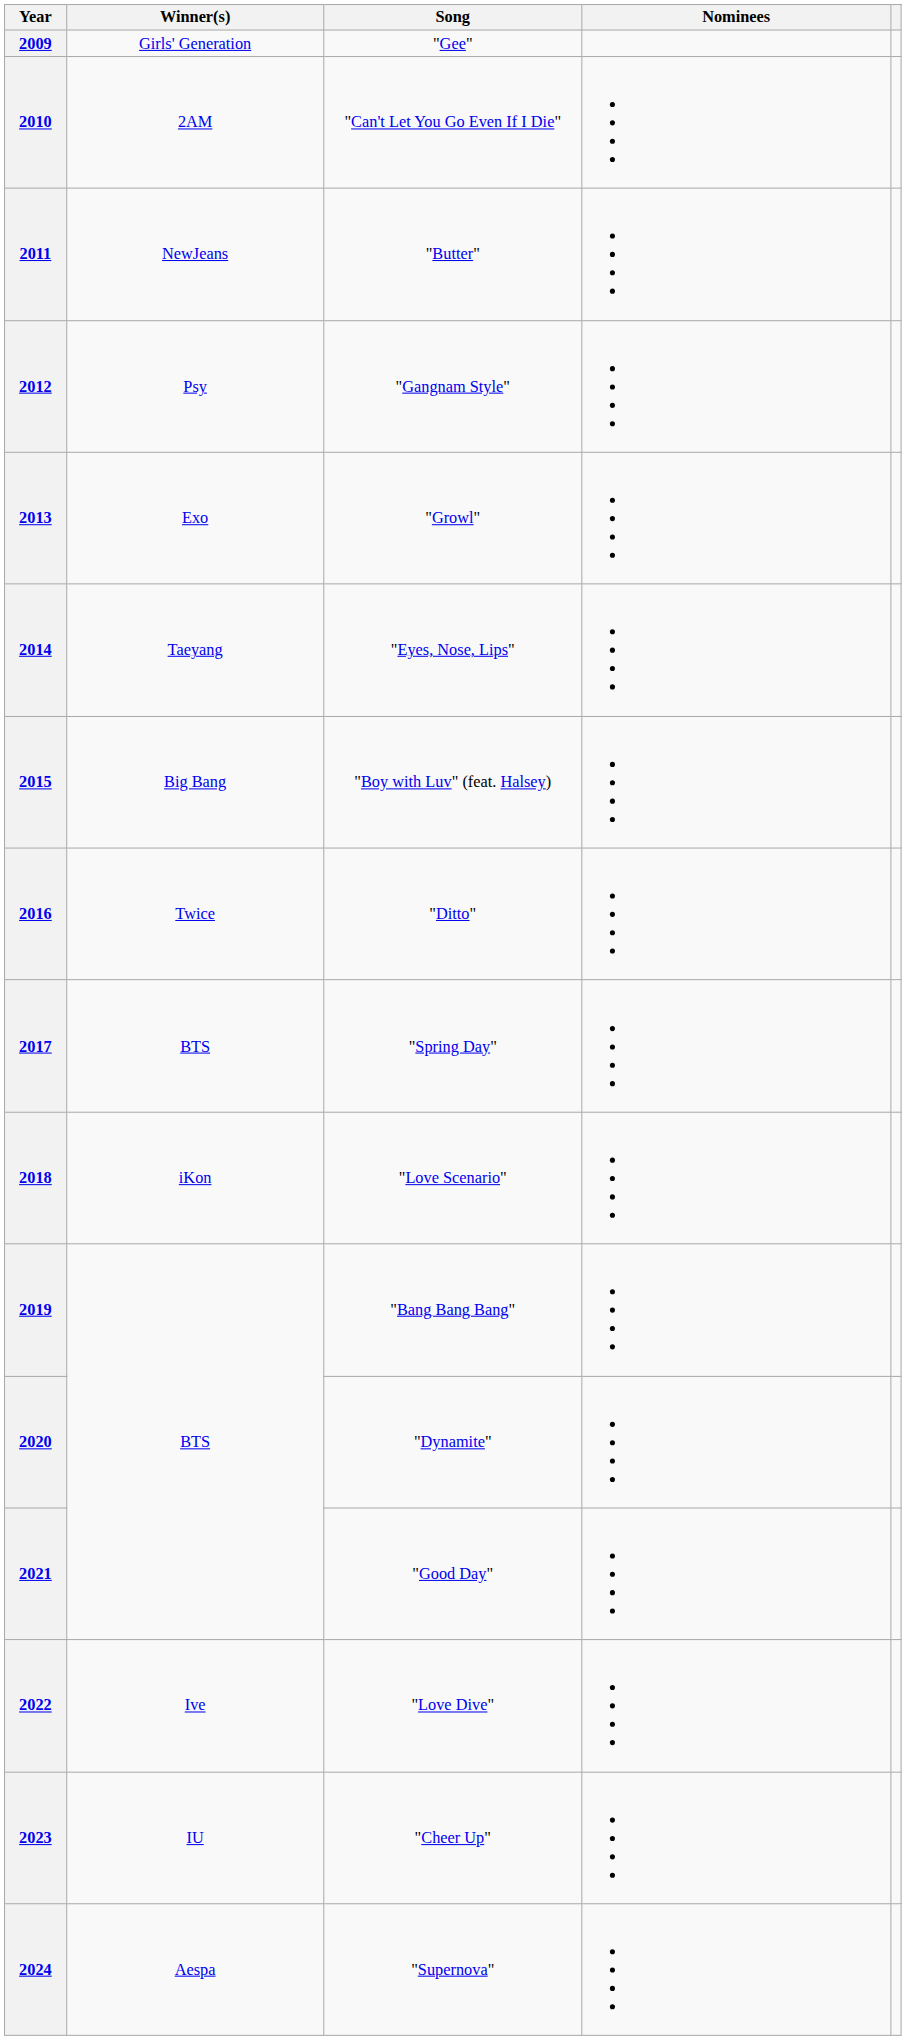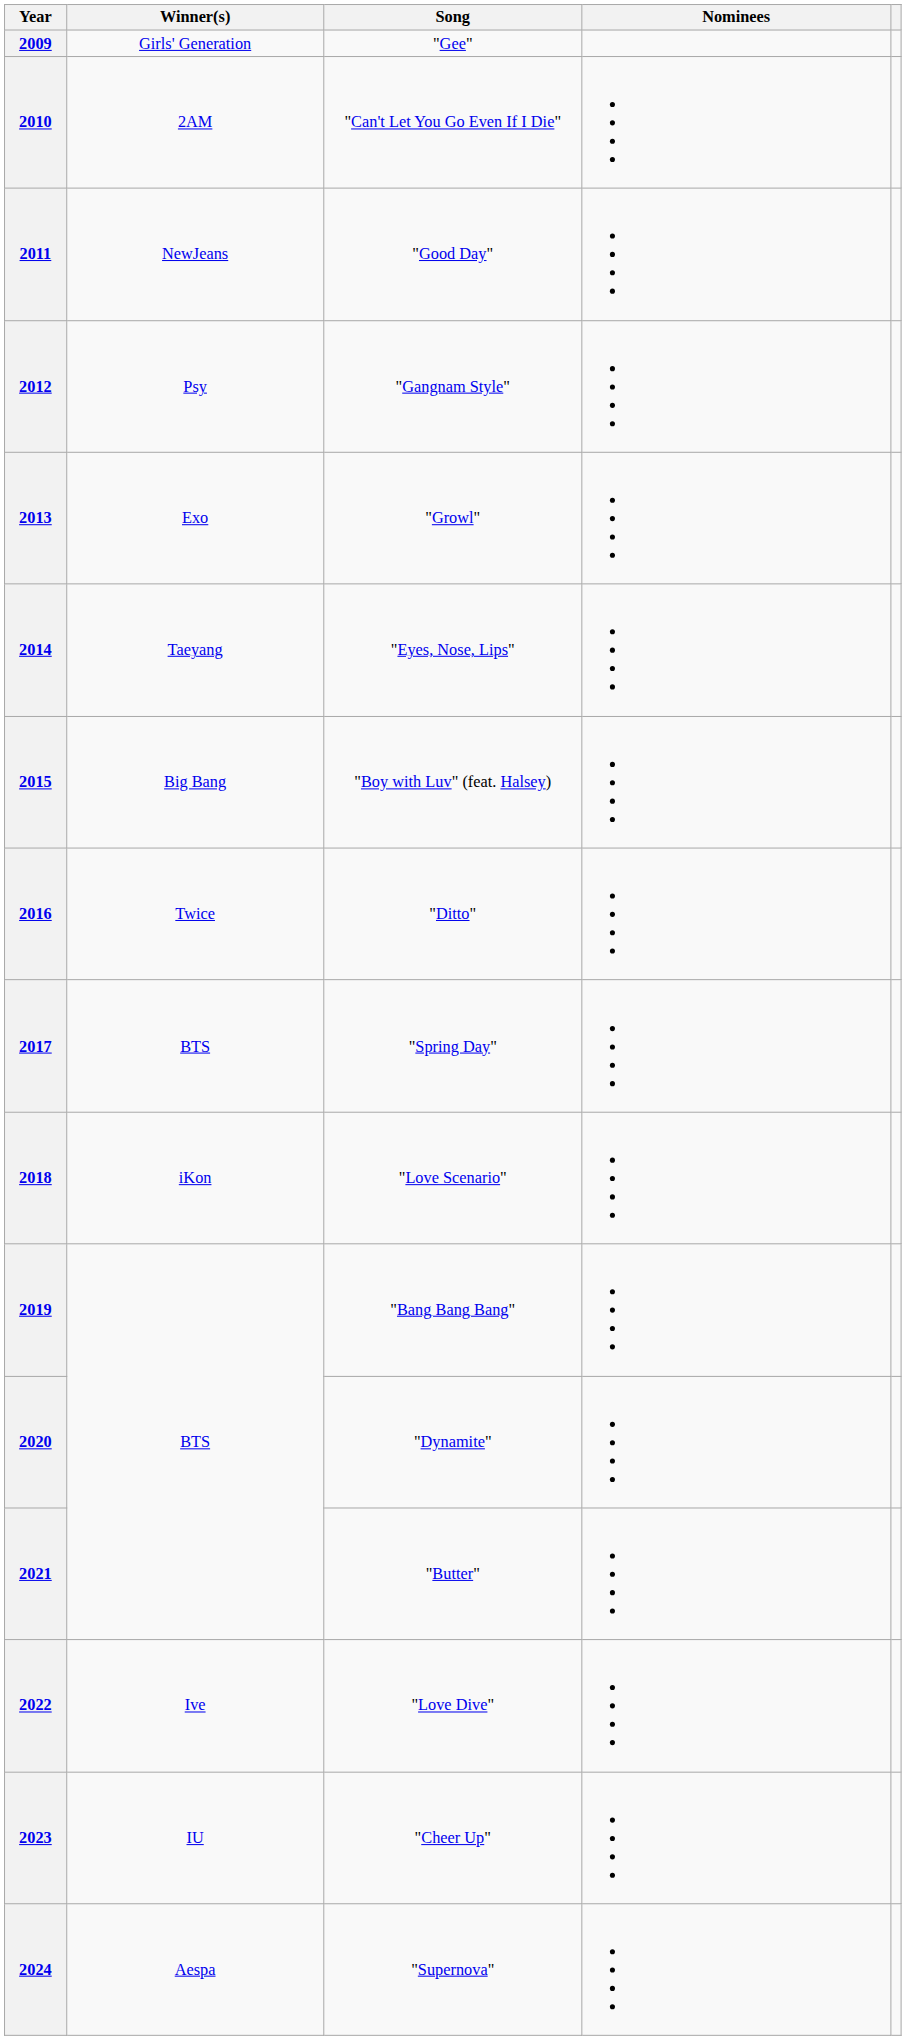2011 | Song: "Butter" -> "Good Day"
2021 | Song: "Good Day" -> "Butter"
